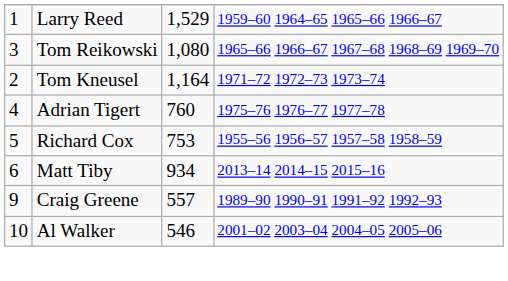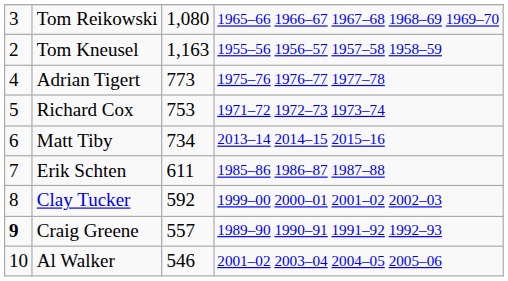- row: 1 | Larry Reed | 1,529 | 1959–60 1964–65 1965–66 1966–67
Tom Kneusel | column 3: 1,164 -> 1,163
Tom Kneusel | column 4: 1971–72 1972–73 1973–74 -> 1955–56 1956–57 1957–58 1958–59
Adrian Tigert | column 3: 760 -> 773
Richard Cox | column 4: 1955–56 1956–57 1957–58 1958–59 -> 1971–72 1972–73 1973–74
Matt Tiby | column 3: 934 -> 734
+ row: 7 | Erik Schten | 611 | 1985–86 1986–87 1987–88
+ row: 8 | Clay Tucker | 592 | 1999–00 2000–01 2001–02 2002–03
Craig Greene | column 1: normal -> bold
